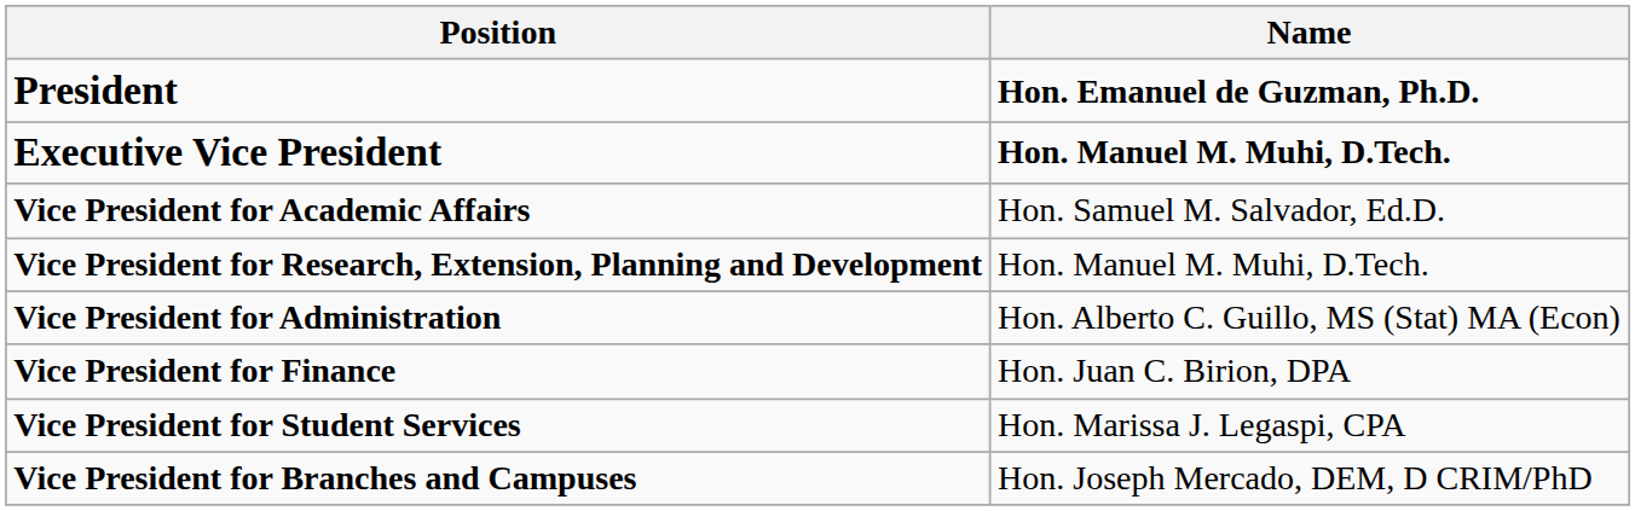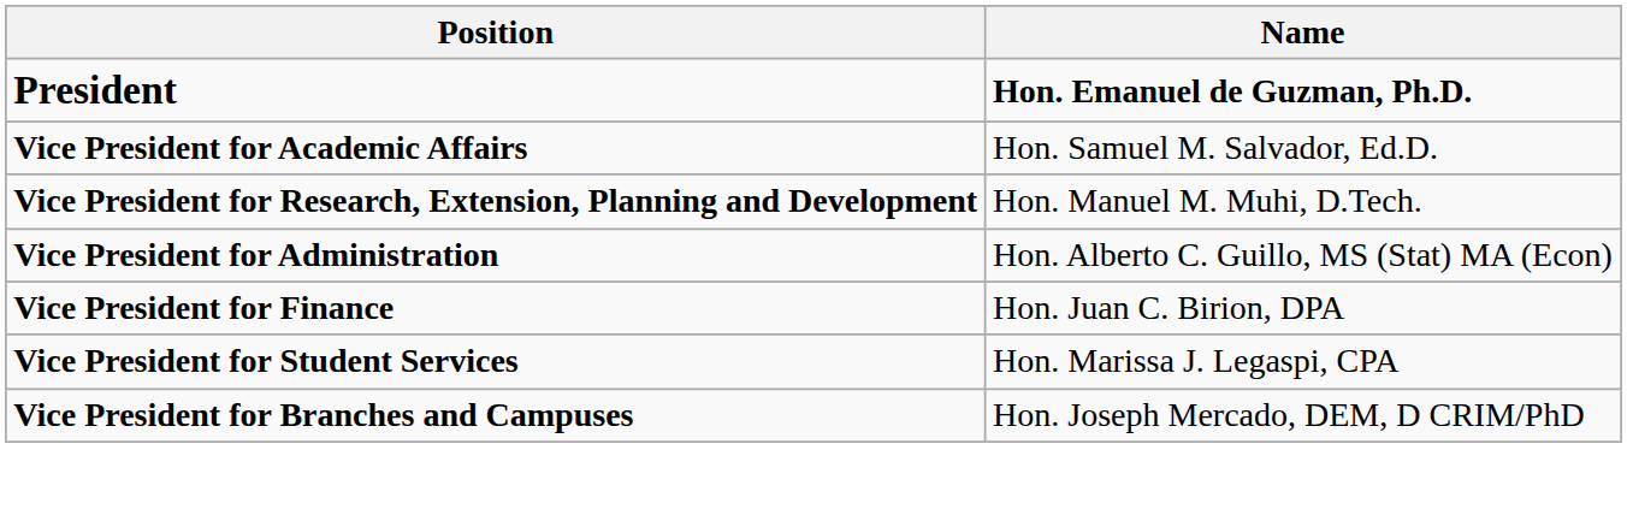- row: Executive Vice President | Hon. Manuel M. Muhi, D.Tech.
